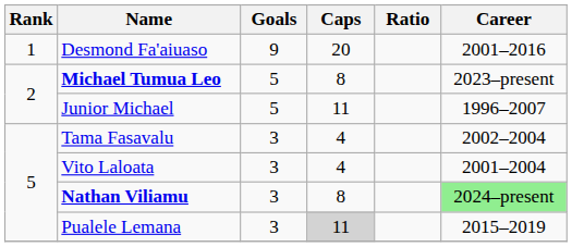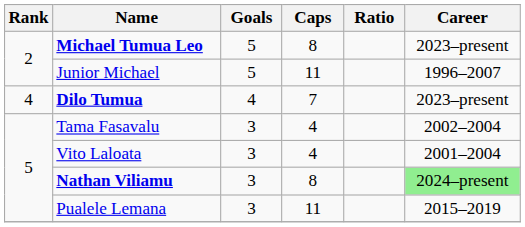- row: 1 | Desmond Fa'aiuaso | 9 | 20 | 2001–2016
+ row: 4 | Dilo Tumua | 4 | 7 | 2023–present
Pualele Lemana | Caps: lightgrey background -> no background
